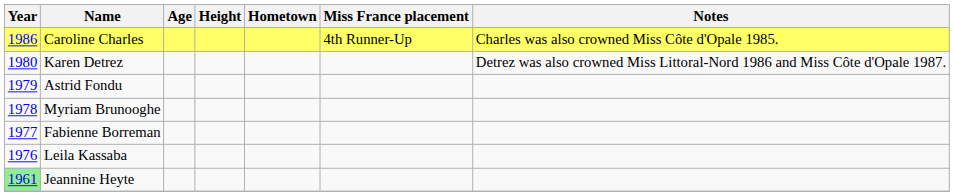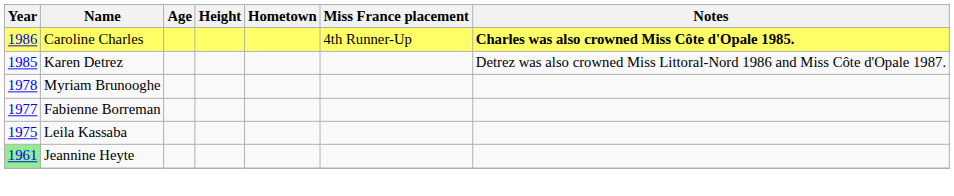Caroline Charles | Notes: normal -> bold
Karen Detrez | Year: 1980 -> 1985
- row: 1979 | Astrid Fondu
Leila Kassaba | Year: 1976 -> 1975
